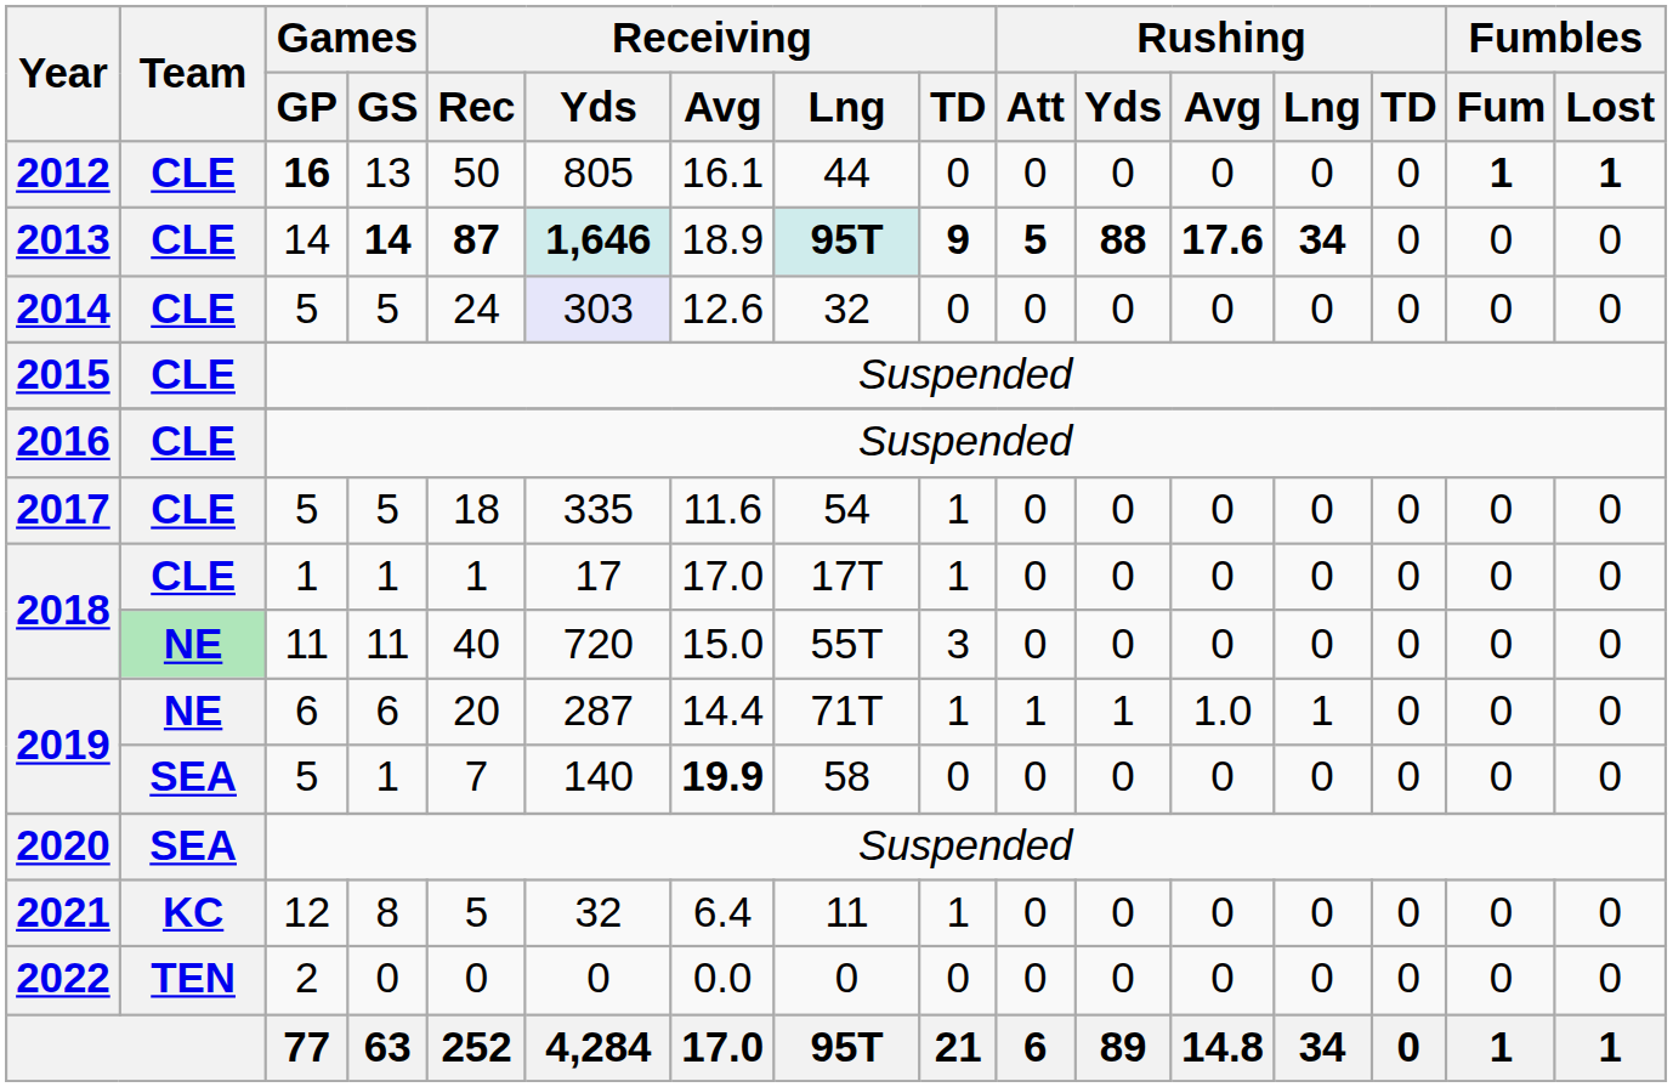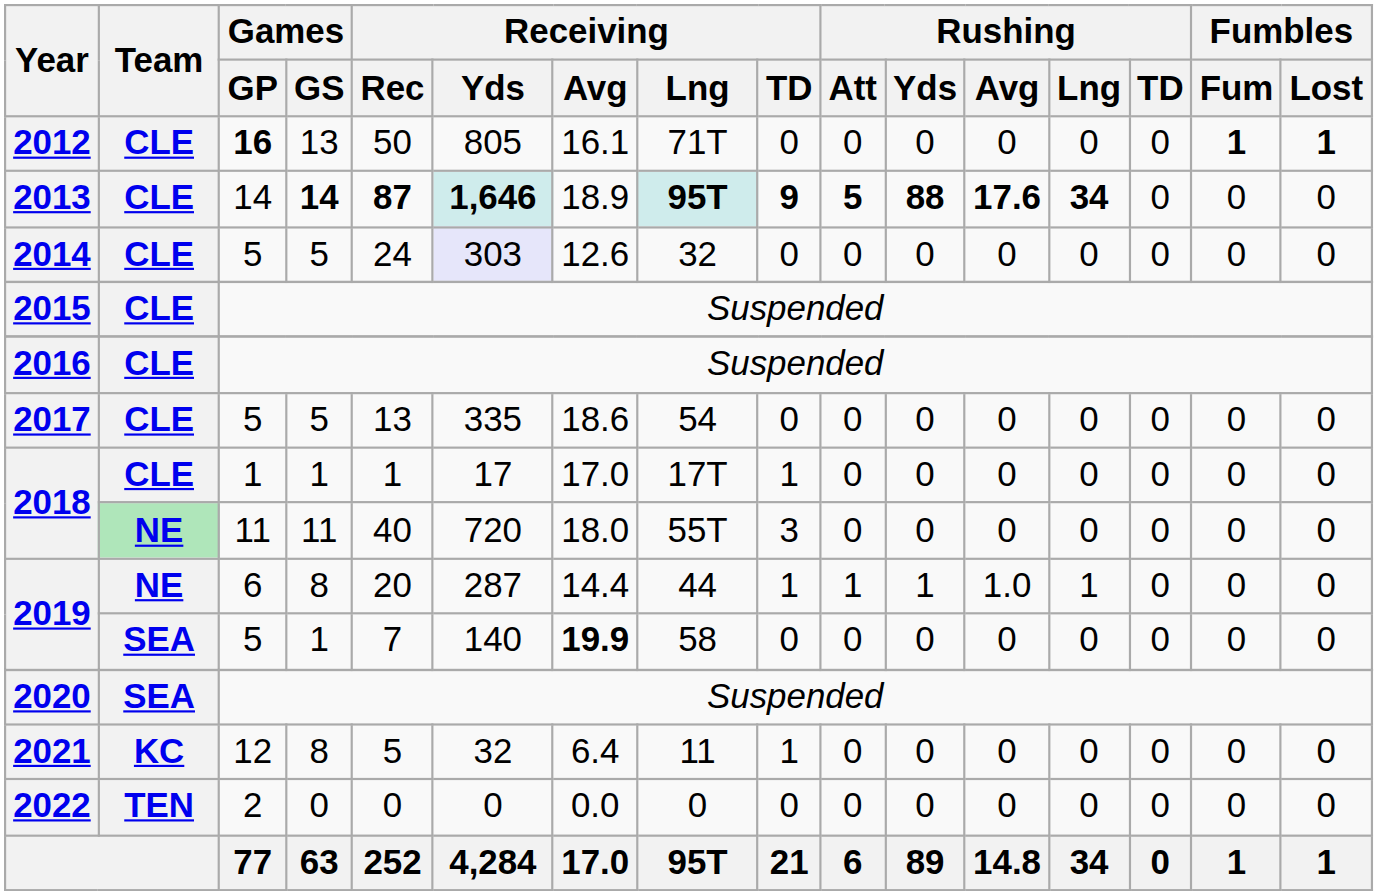2012 | Receiving / Lng: 44 -> 71T
2017 | Receiving / Rec: 18 -> 13
2017 | Receiving / Avg: 11.6 -> 18.6
2017 | Receiving / TD: 1 -> 0
2018 / 11 | Receiving / Avg: 15.0 -> 18.0
2019 / 6 | Games / GS: 6 -> 8
2019 / 6 | Receiving / Lng: 71T -> 44
